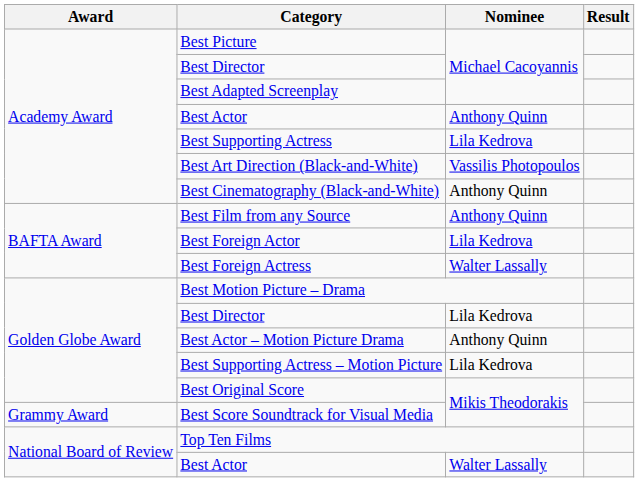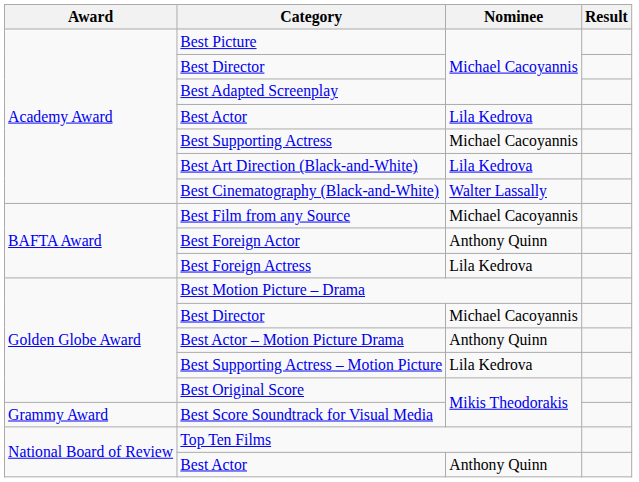Academy Award / Best Actor | Nominee: Anthony Quinn -> Lila Kedrova
Best Supporting Actress | Nominee: Lila Kedrova -> Michael Cacoyannis
Best Art Direction (Black-and-White) | Nominee: Vassilis Photopoulos -> Lila Kedrova
Best Cinematography (Black-and-White) | Nominee: Anthony Quinn -> Walter Lassally
Best Film from any Source | Nominee: Anthony Quinn -> Michael Cacoyannis
Best Foreign Actor | Nominee: Lila Kedrova -> Anthony Quinn
Best Foreign Actress | Nominee: Walter Lassally -> Lila Kedrova
Golden Globe Award / Best Director | Nominee: Lila Kedrova -> Michael Cacoyannis
National Board of Review / Best Actor | Nominee: Walter Lassally -> Anthony Quinn
